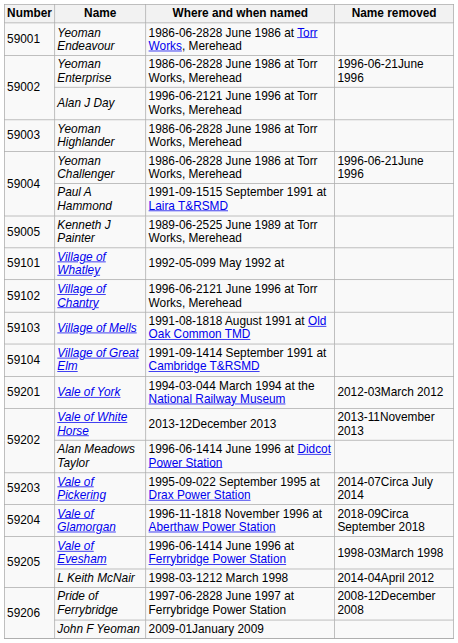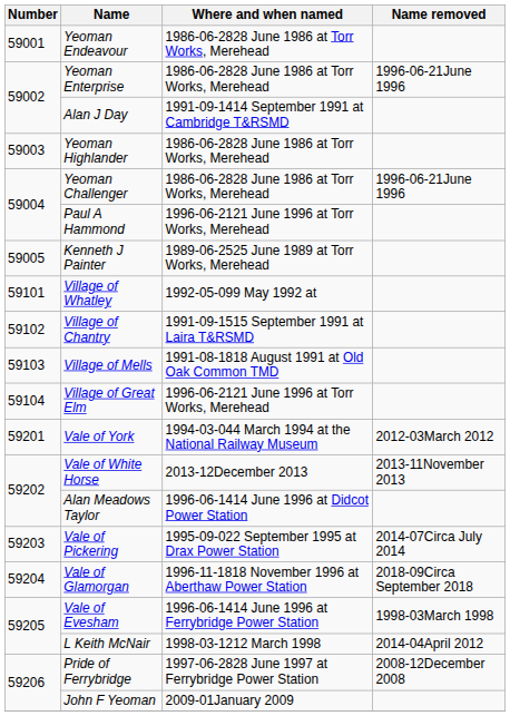Alan J Day | Where and when named: 1996-06-2121 June 1996 at Torr Works, Merehead -> 1991-09-1414 September 1991 at Cambridge T&RSMD
Paul A Hammond | Where and when named: 1991-09-1515 September 1991 at Laira T&RSMD -> 1996-06-2121 June 1996 at Torr Works, Merehead
Village of Chantry | Where and when named: 1996-06-2121 June 1996 at Torr Works, Merehead -> 1991-09-1515 September 1991 at Laira T&RSMD
Village of Great Elm | Where and when named: 1991-09-1414 September 1991 at Cambridge T&RSMD -> 1996-06-2121 June 1996 at Torr Works, Merehead
